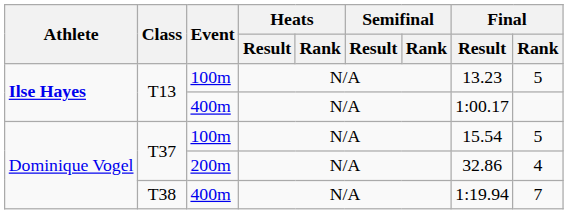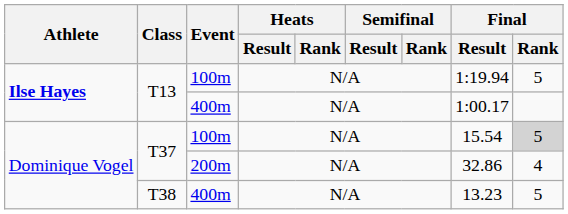T13 / 100m | Final / Result: 13.23 -> 1:19.94
T37 / 100m | Final / Rank: no background -> lightgrey background
T38 | Final / Result: 1:19.94 -> 13.23
T38 | Final / Rank: 7 -> 5
